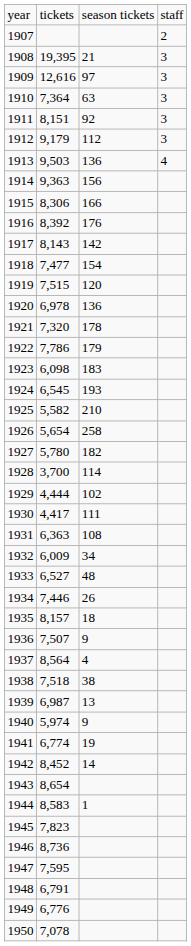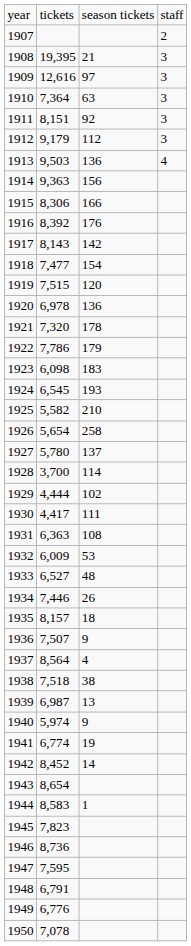1927 | column 3: 182 -> 137
1932 | column 3: 34 -> 53
